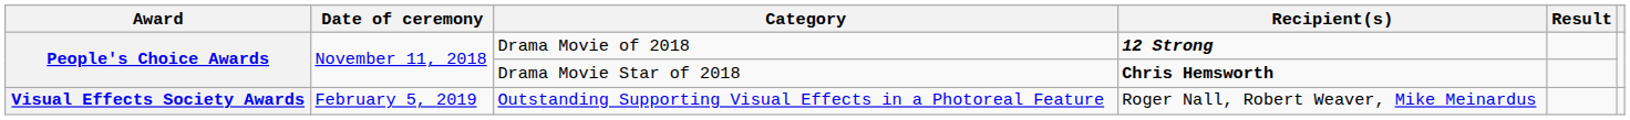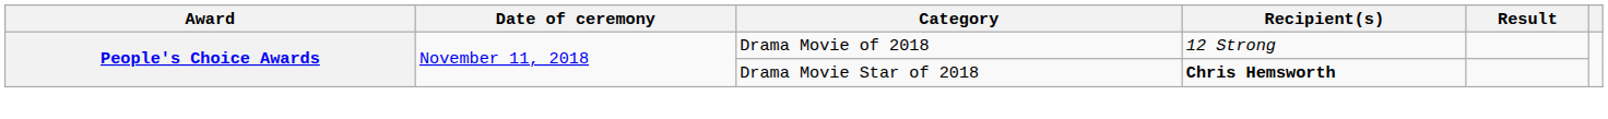Drama Movie of 2018 | Recipient(s): bold -> normal
- row: Visual Effects Society Awards | February 5, 2019 | Outstanding Supporting Visual Effects in a Photoreal Feature | Roger Nall, Robert Weaver, Mike Meinardus
